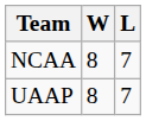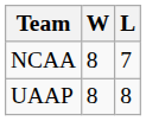UAAP | L: 7 -> 8
